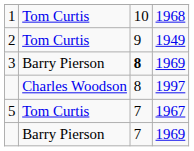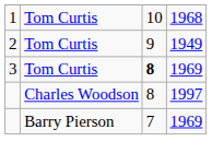3 | column 2: Barry Pierson -> Tom Curtis
- row: 5 | Tom Curtis | 7 | 1967
